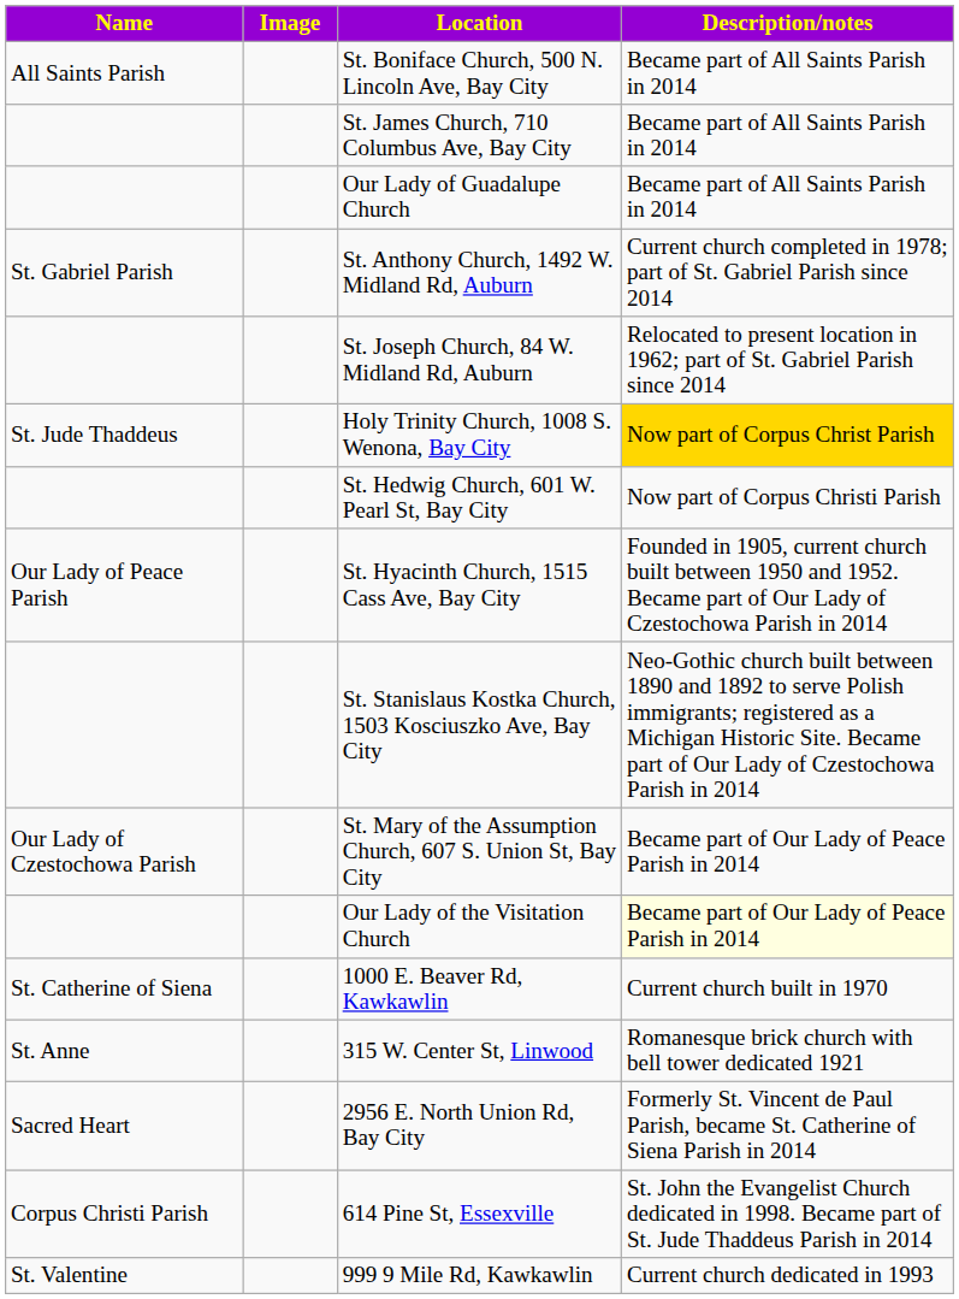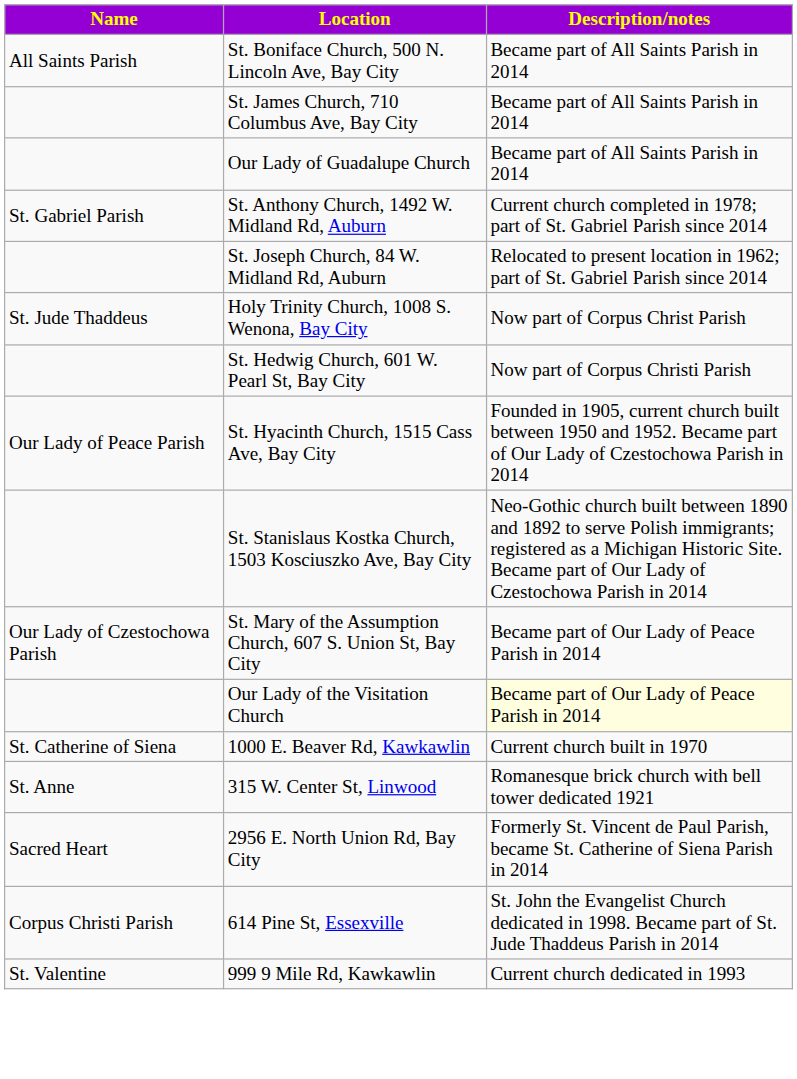- column: Image
Holy Trinity Church, 1008 S. Wenona, Bay City | Description/notes: gold background -> no background
